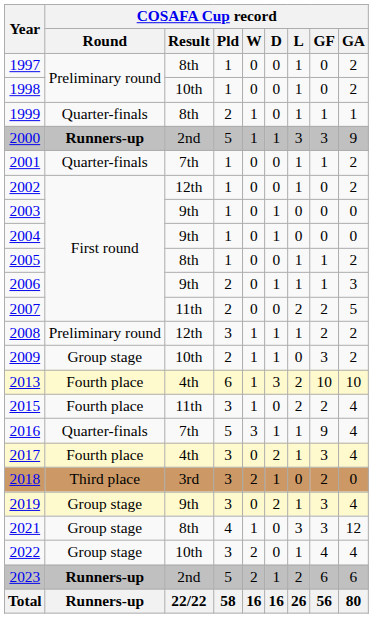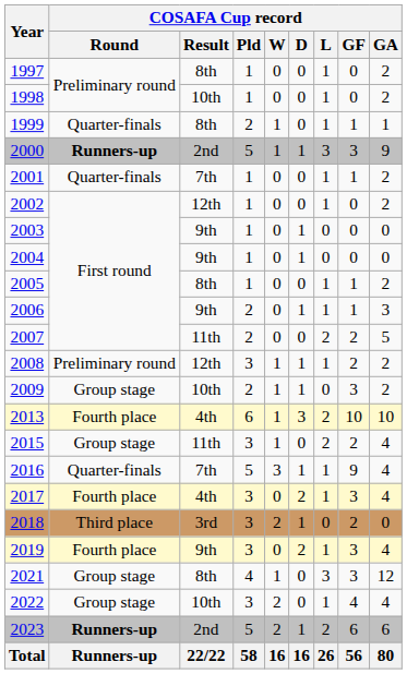2015 | COSAFA Cup record / Round: Fourth place -> Group stage
2019 | COSAFA Cup record / Round: Group stage -> Fourth place
